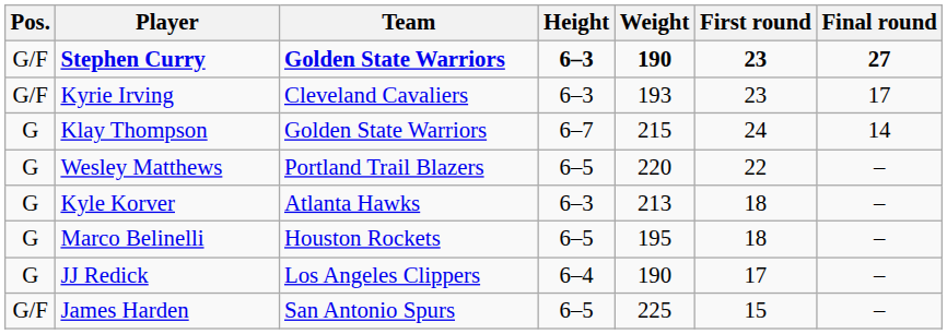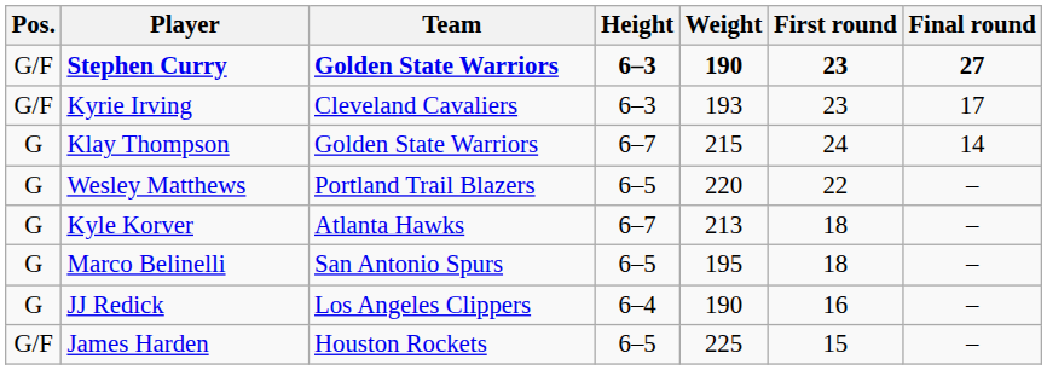Kyle Korver | Height: 6–3 -> 6–7
Marco Belinelli | Team: Houston Rockets -> San Antonio Spurs
JJ Redick | First round: 17 -> 16
James Harden | Team: San Antonio Spurs -> Houston Rockets
